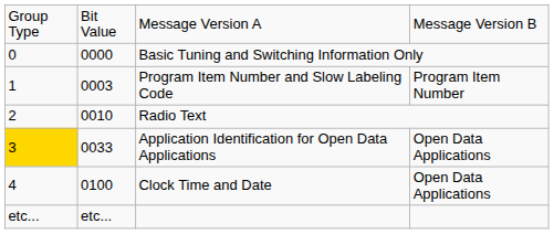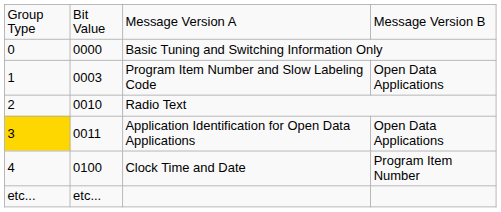Program Item Number and Slow Labeling Code | column 4: Program Item Number -> Open Data Applications
Application Identification for Open Data Applications | column 2: 0033 -> 0011
Clock Time and Date | column 4: Open Data Applications -> Program Item Number
